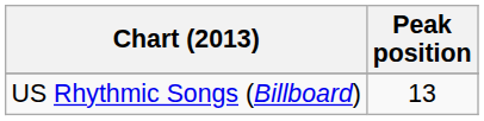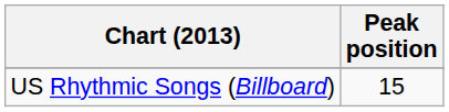US Rhythmic Songs (Billboard) | Peak position: 13 -> 15
